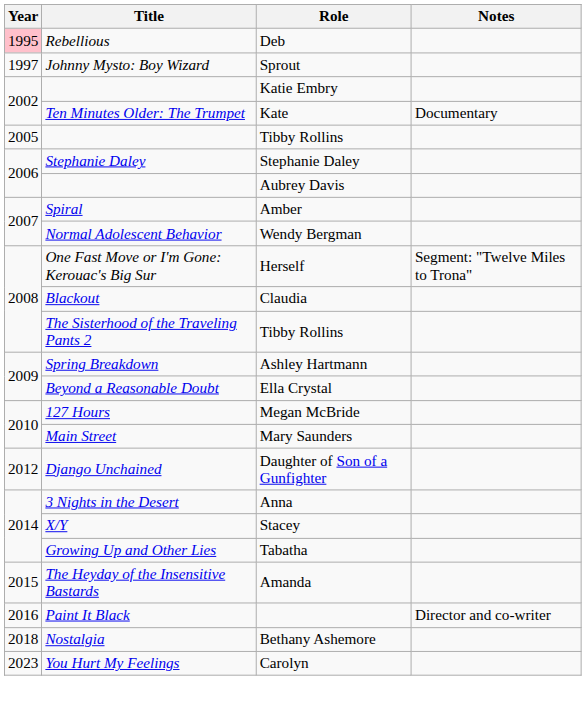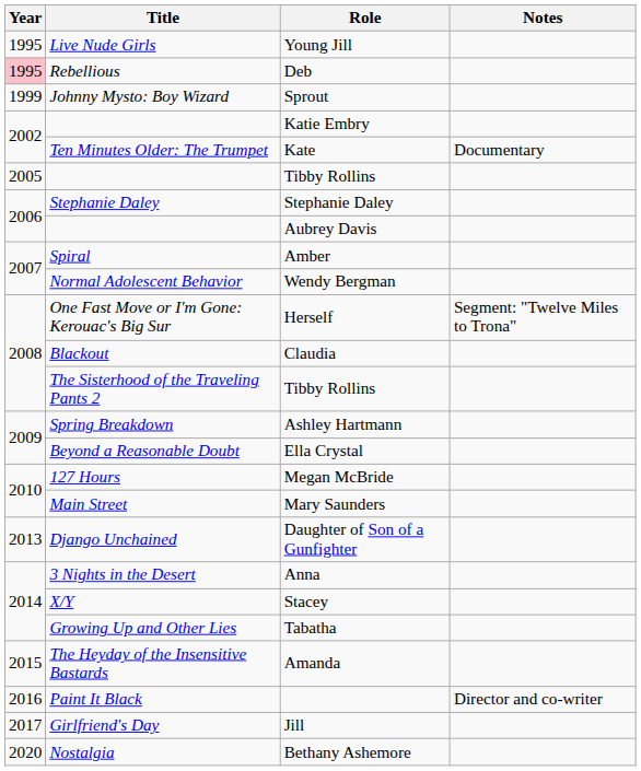+ row: 1995 | Live Nude Girls | Young Jill
Sprout | Year: 1997 -> 1999
Daughter of Son of a Gunfighter | Year: 2012 -> 2013
+ row: 2017 | Girlfriend's Day | Jill
Bethany Ashemore | Year: 2018 -> 2020
- row: 2023 | You Hurt My Feelings | Carolyn
